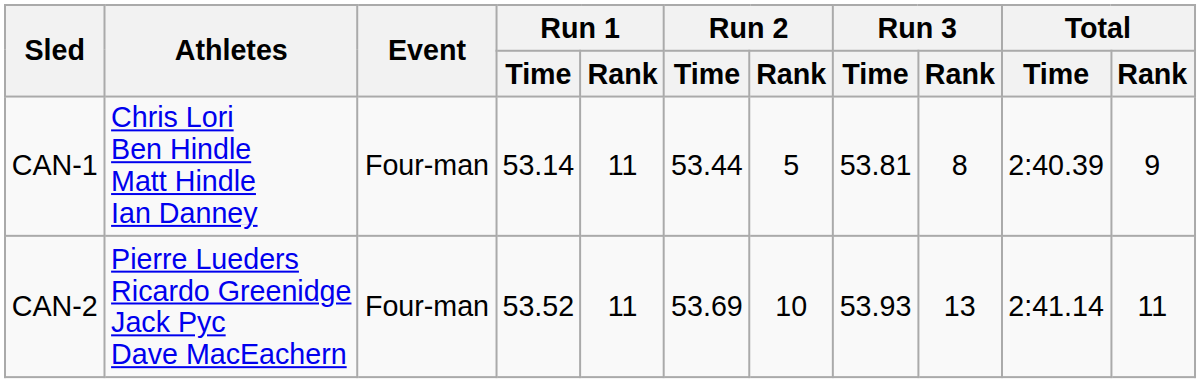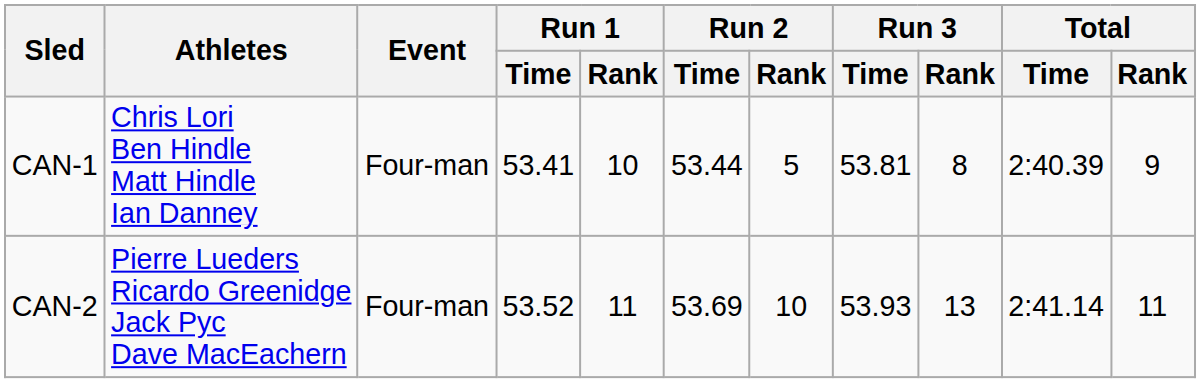CAN-1 | Run 1 / Time: 53.14 -> 53.41
CAN-1 | Run 1 / Rank: 11 -> 10
